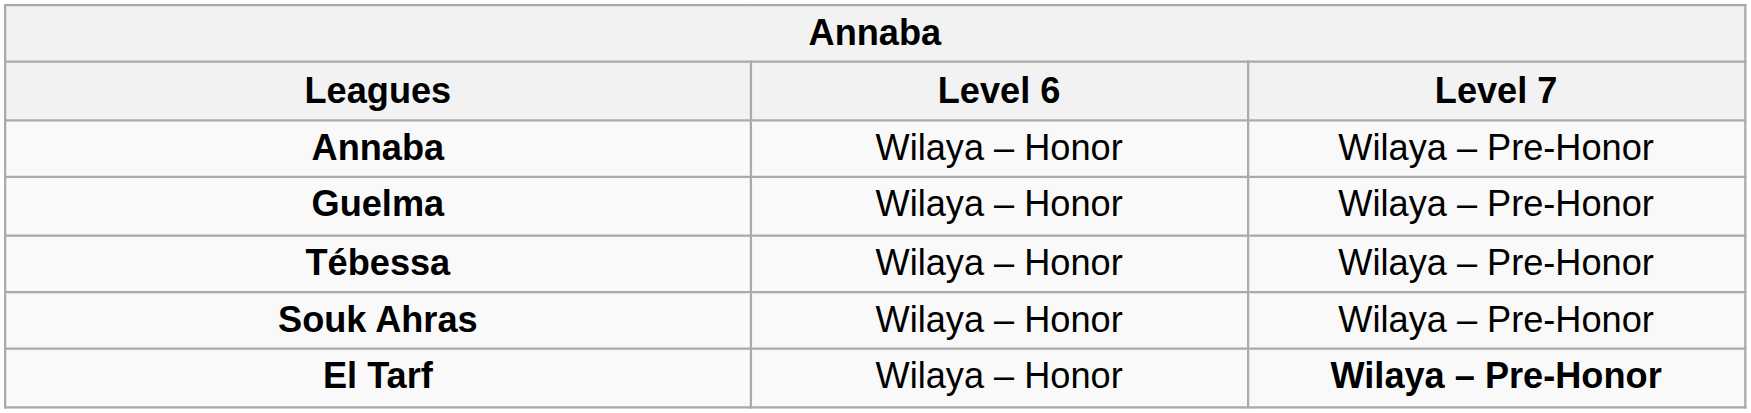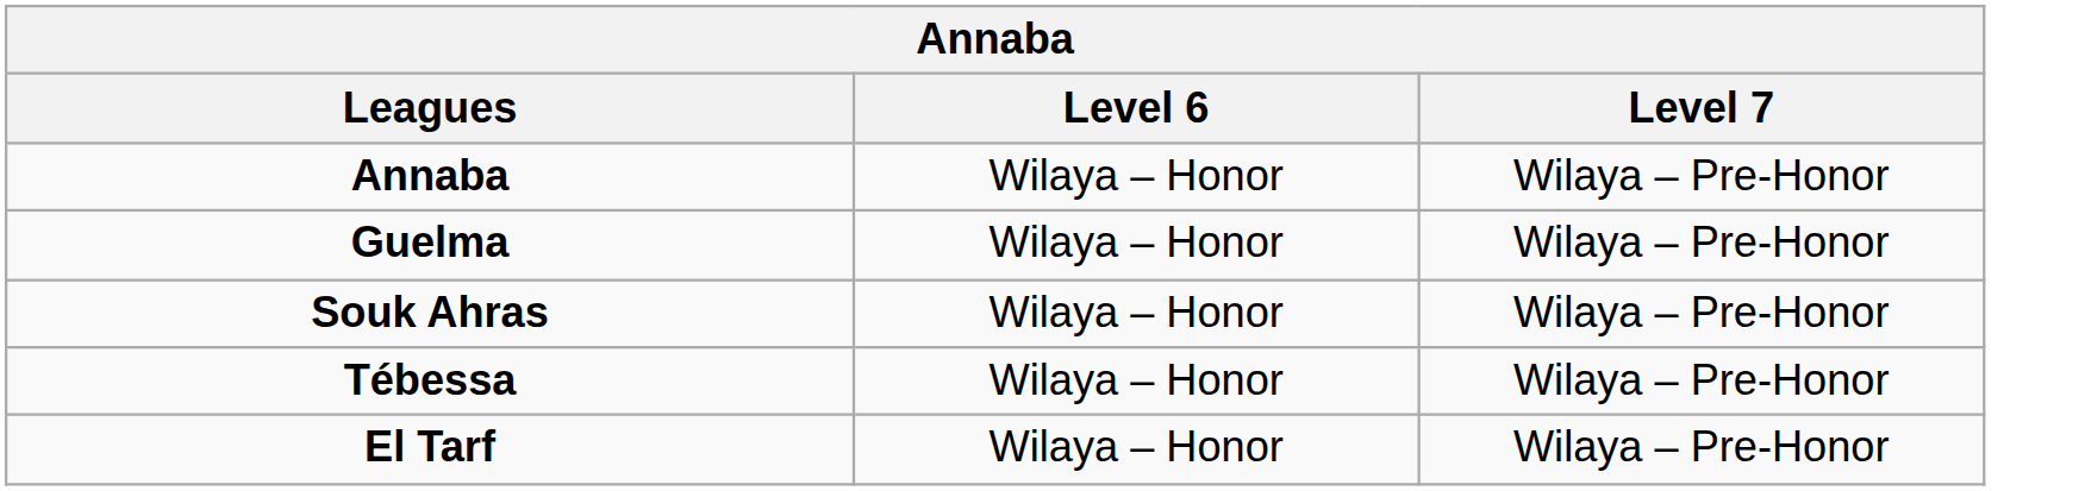rows swapped: Souk Ahras <-> Tébessa
El Tarf | Level 7: bold -> normal
